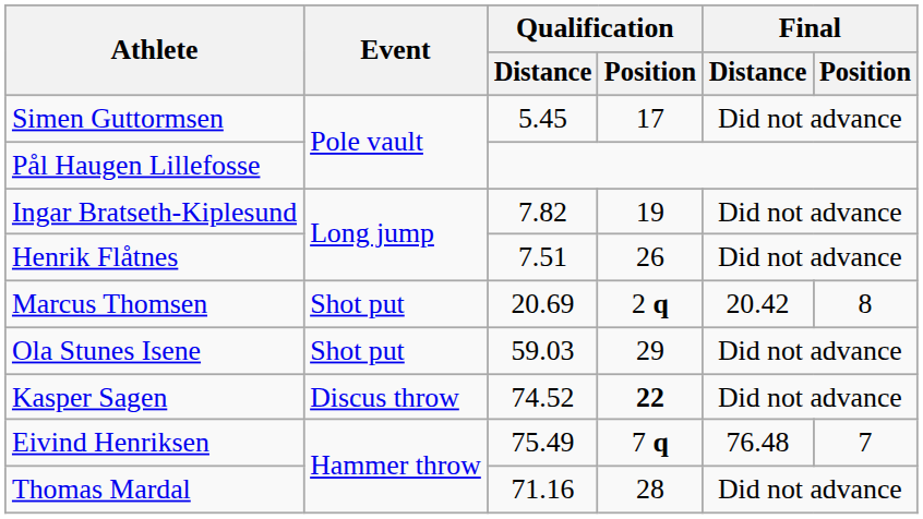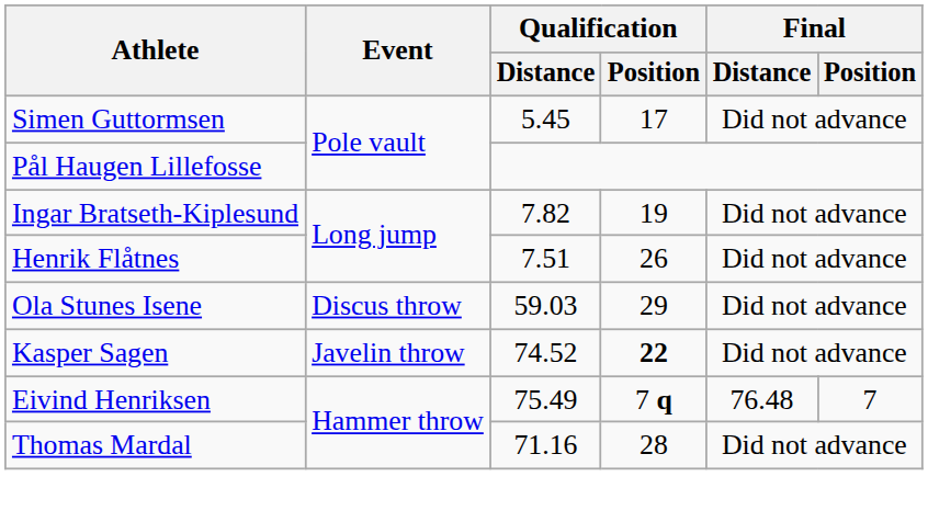- row: Marcus Thomsen | Shot put | 20.69 | 2 q | 20.42 | 8
Ola Stunes Isene | Event: Shot put -> Discus throw
Kasper Sagen | Event: Discus throw -> Javelin throw
